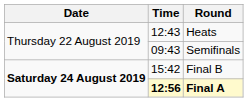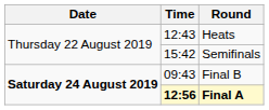Semifinals | Time: 09:43 -> 15:42
Final B | Time: 15:42 -> 09:43
